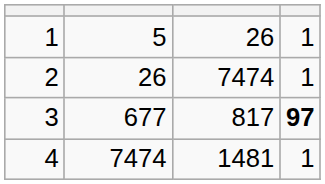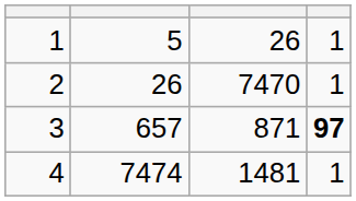2 | column 3: 7474 -> 7470
3 | column 2: 677 -> 657
3 | column 3: 817 -> 871
